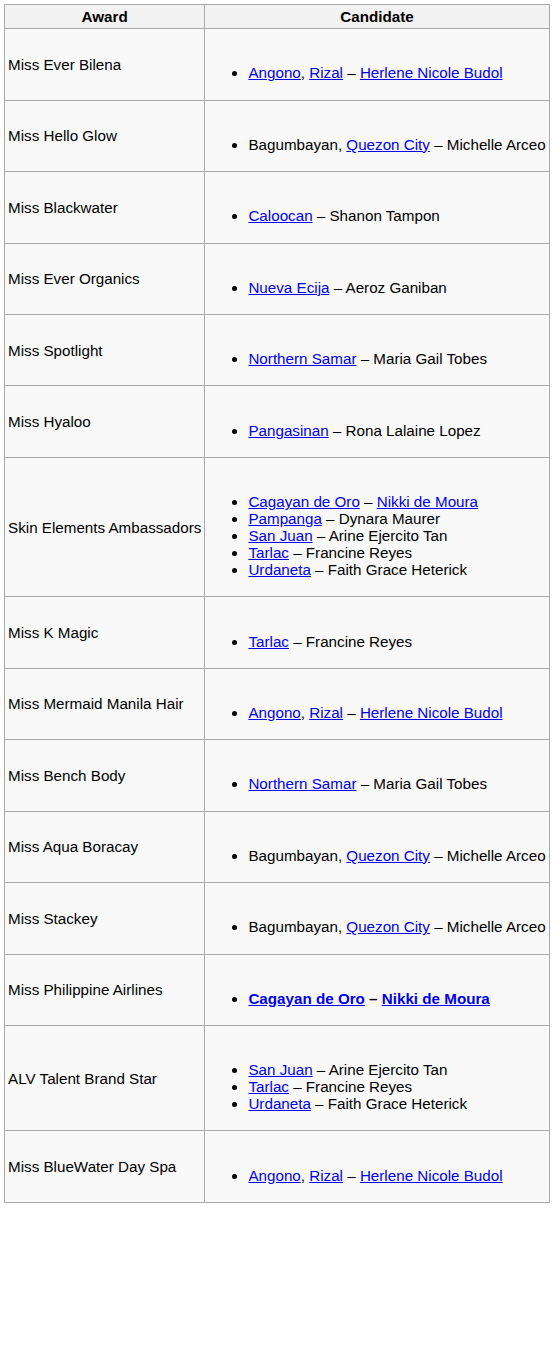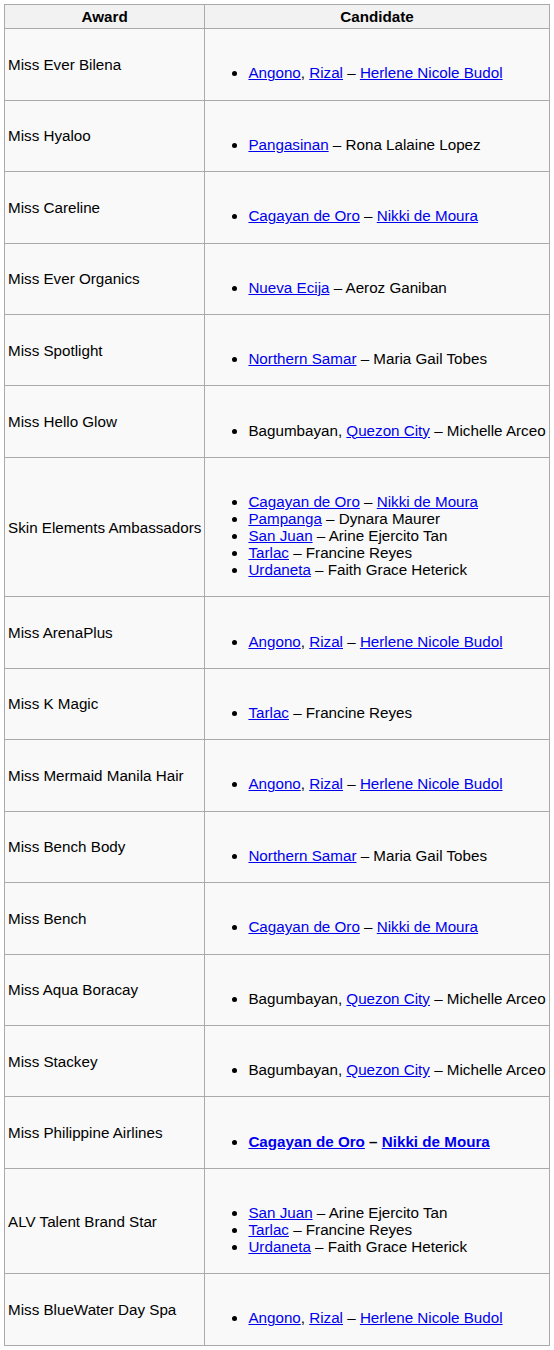rows swapped: Miss Hello Glow <-> Miss Hyaloo
- row: Miss Blackwater | Caloocan – Shanon Tampon
+ row: Miss Careline | Cagayan de Oro – Nikki de Moura
+ row: Miss ArenaPlus | Angono, Rizal – Herlene Nicole Budol
+ row: Miss Bench | Cagayan de Oro – Nikki de Moura
